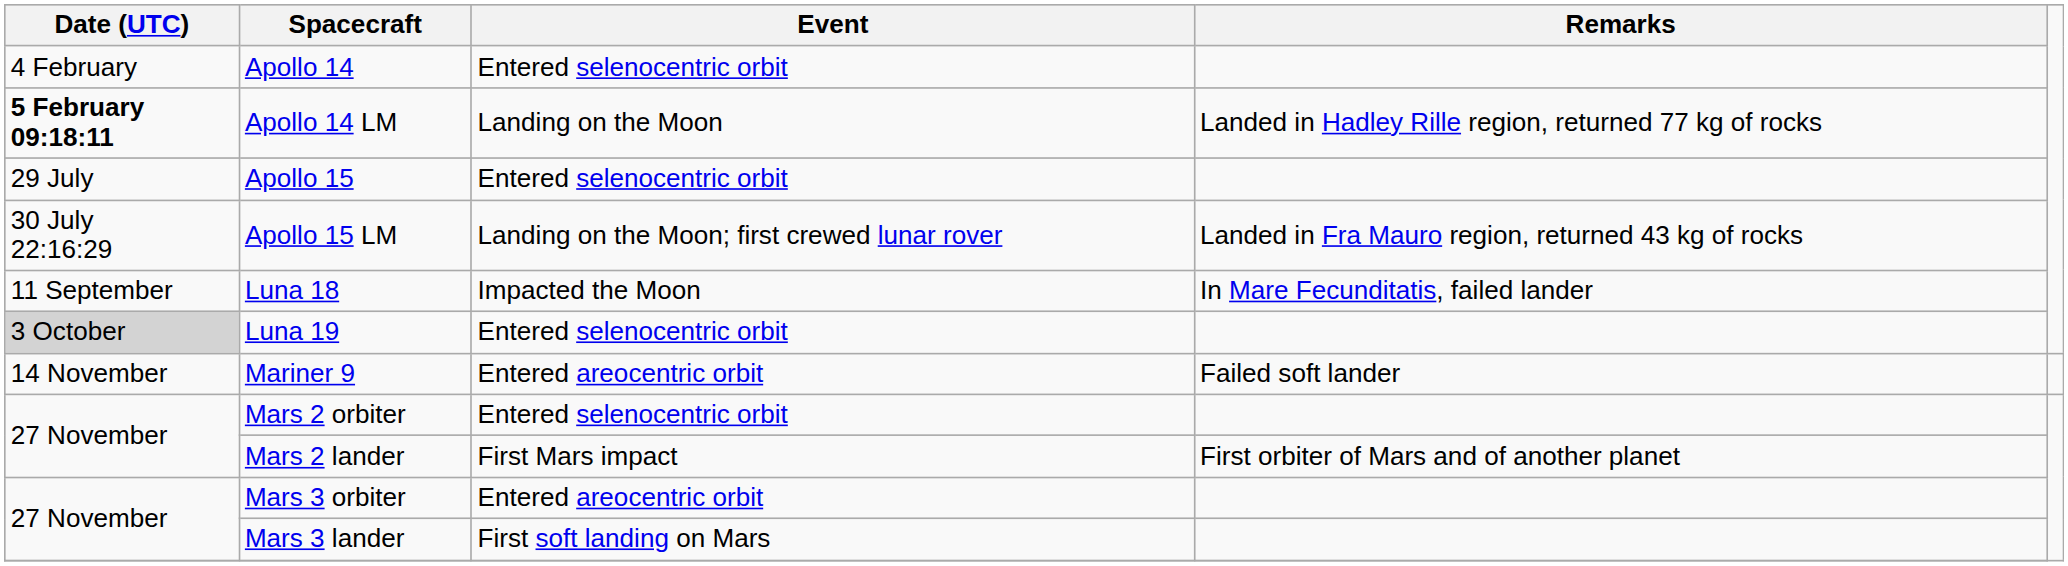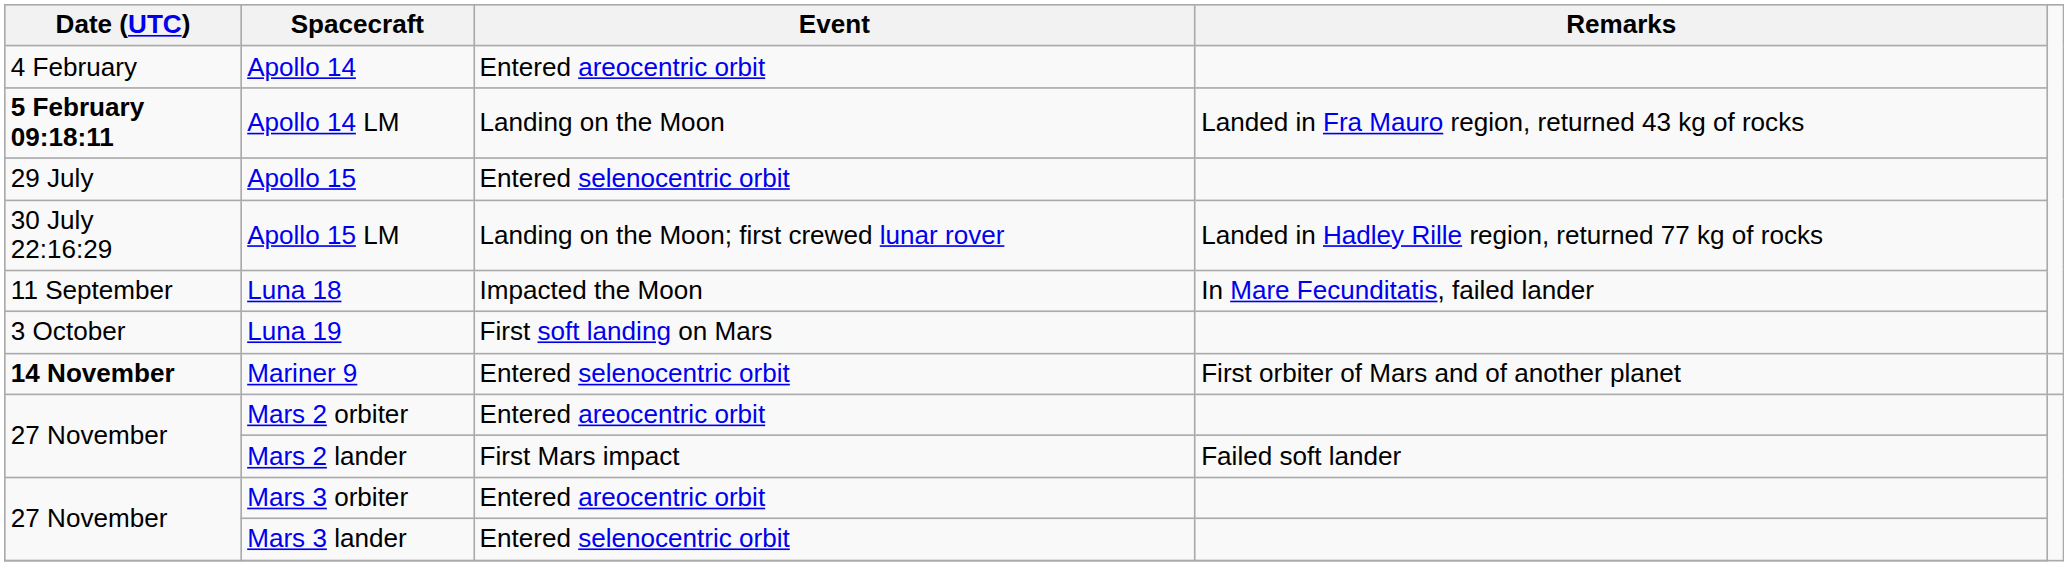Apollo 14 | Event: Entered selenocentric orbit -> Entered areocentric orbit
Apollo 14 LM | Remarks: Landed in Hadley Rille region, returned 77 kg of rocks -> Landed in Fra Mauro region, returned 43 kg of rocks
Apollo 15 LM | Remarks: Landed in Fra Mauro region, returned 43 kg of rocks -> Landed in Hadley Rille region, returned 77 kg of rocks
Luna 19 | Date (UTC): lightgrey background -> no background
Luna 19 | Event: Entered selenocentric orbit -> First soft landing on Mars
Mariner 9 | Date (UTC): normal -> bold
Mariner 9 | Event: Entered areocentric orbit -> Entered selenocentric orbit
Mariner 9 | Remarks: Failed soft lander -> First orbiter of Mars and of another planet
Mars 2 orbiter | Event: Entered selenocentric orbit -> Entered areocentric orbit
Mars 2 lander | Remarks: First orbiter of Mars and of another planet -> Failed soft lander
Mars 3 lander | Event: First soft landing on Mars -> Entered selenocentric orbit
